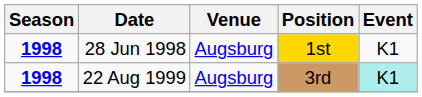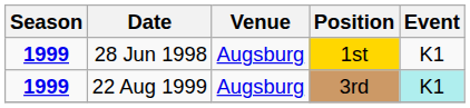28 Jun 1998 | Season: 1998 -> 1999
22 Aug 1999 | Season: 1998 -> 1999
